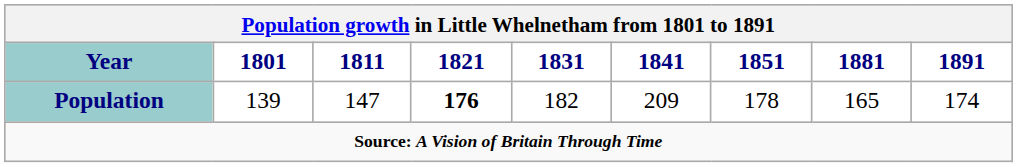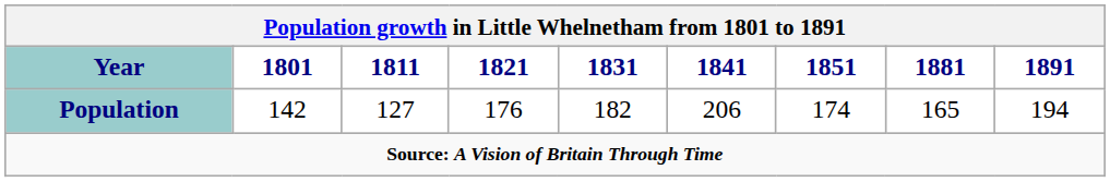Population | 1801: 139 -> 142
Population | 1811: 147 -> 127
Population | 1821: bold -> normal
Population | 1841: 209 -> 206
Population | 1851: 178 -> 174
Population | 1891: 174 -> 194
